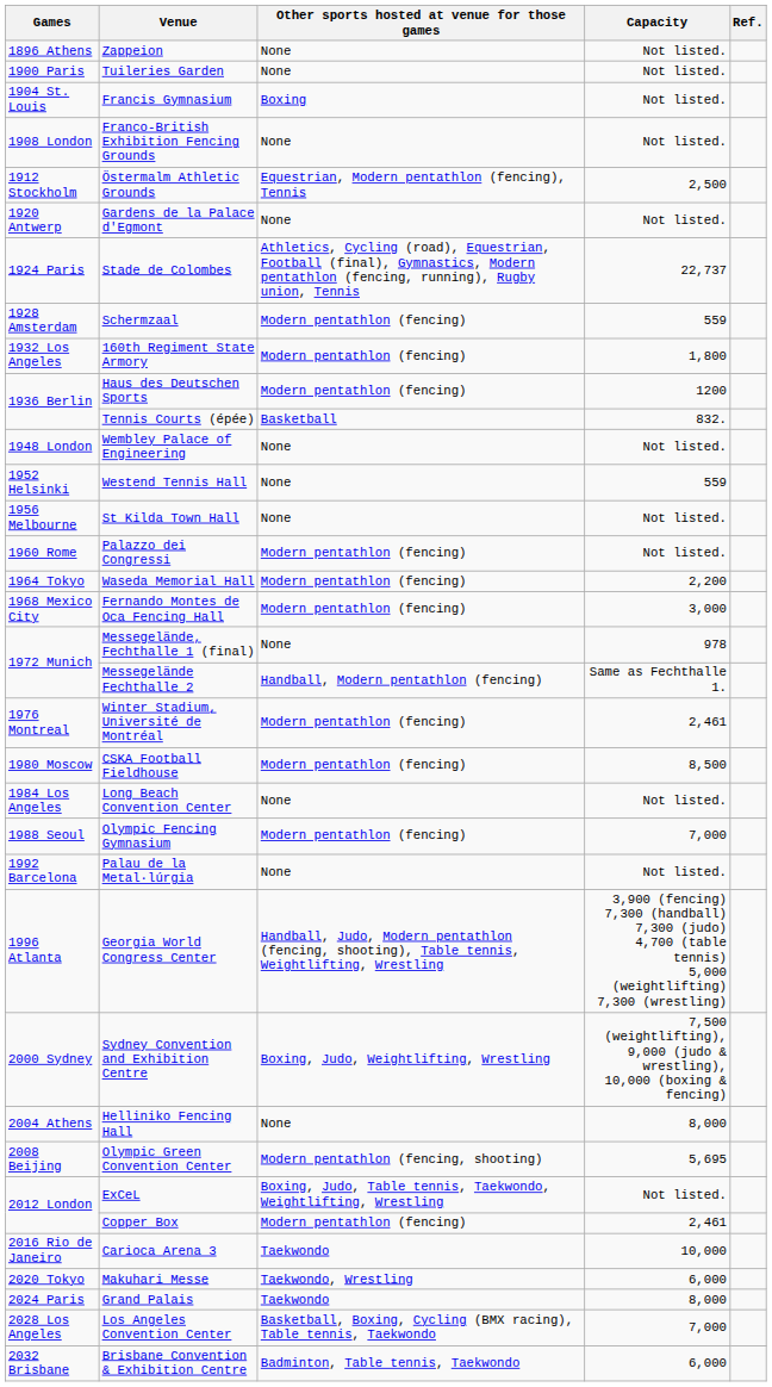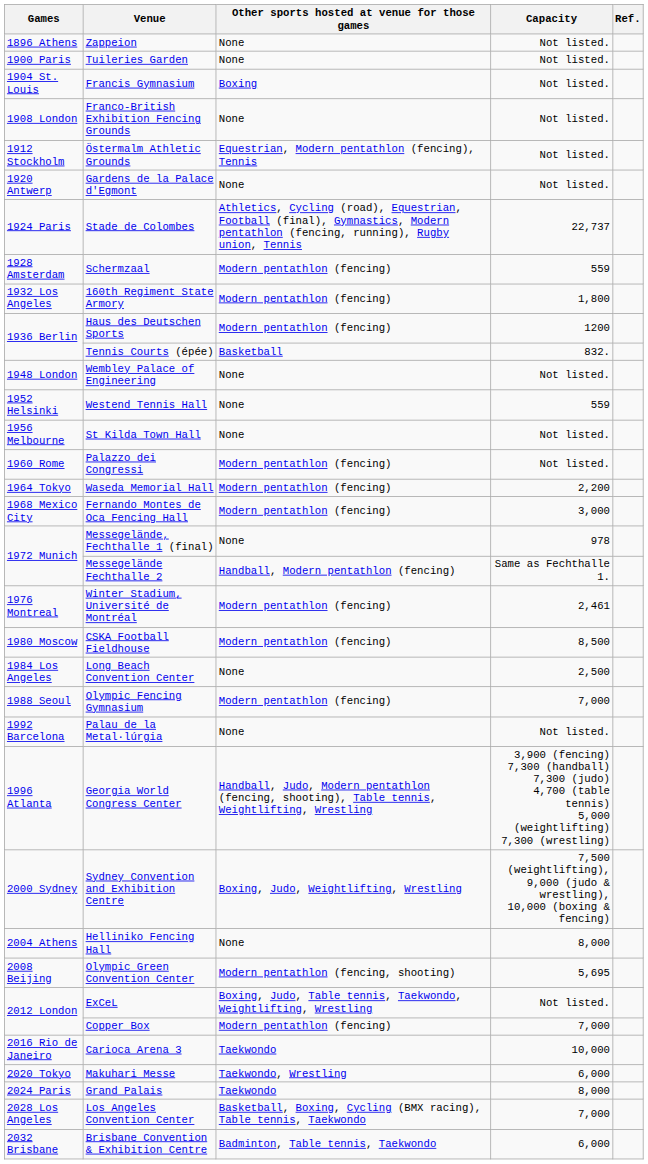Östermalm Athletic Grounds | Capacity: 2,500 -> Not listed.
Long Beach Convention Center | Capacity: Not listed. -> 2,500
Copper Box | Capacity: 2,461 -> 7,000
